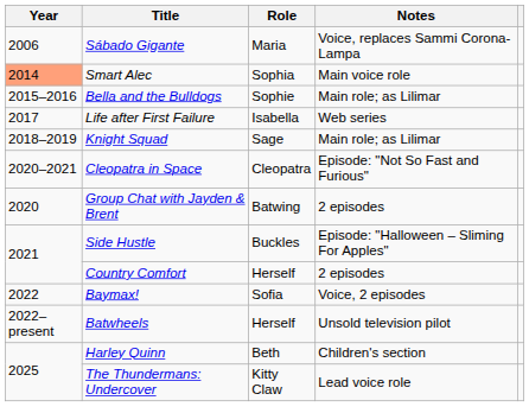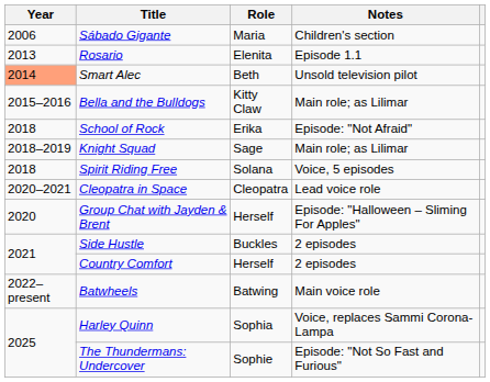Sábado Gigante | Notes: Voice, replaces Sammi Corona-Lampa -> Children's section
+ row: 2013 | Rosario | Elenita | Episode 1.1
Smart Alec | Role: Sophia -> Beth
Smart Alec | Notes: Main voice role -> Unsold television pilot
Bella and the Bulldogs | Role: Sophie -> Kitty Claw
- row: 2017 | Life after First Failure | Isabella | Web series
+ row: 2018 | School of Rock | Erika | Episode: "Not Afraid"
+ row: 2018 | Spirit Riding Free | Solana | Voice, 5 episodes
Cleopatra in Space | Notes: Episode: "Not So Fast and Furious" -> Lead voice role
Group Chat with Jayden & Brent | Role: Batwing -> Herself
Group Chat with Jayden & Brent | Notes: 2 episodes -> Episode: "Halloween – Sliming For Apples"
Side Hustle | Notes: Episode: "Halloween – Sliming For Apples" -> 2 episodes
- row: 2022 | Baymax! | Sofia | Voice, 2 episodes
Batwheels | Role: Herself -> Batwing
Batwheels | Notes: Unsold television pilot -> Main voice role
Harley Quinn | Role: Beth -> Sophia
Harley Quinn | Notes: Children's section -> Voice, replaces Sammi Corona-Lampa
The Thundermans: Undercover | Role: Kitty Claw -> Sophie
The Thundermans: Undercover | Notes: Lead voice role -> Episode: "Not So Fast and Furious"
